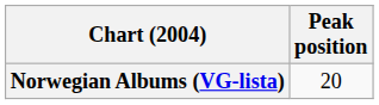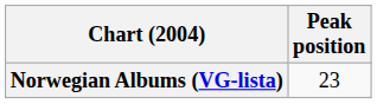Norwegian Albums (VG-lista) | Peak position: 20 -> 23
